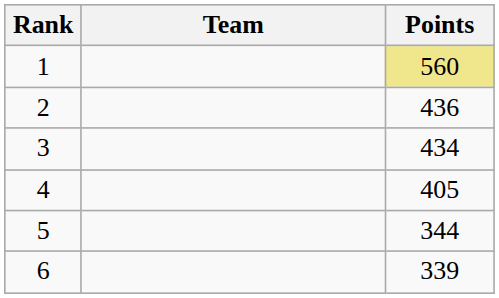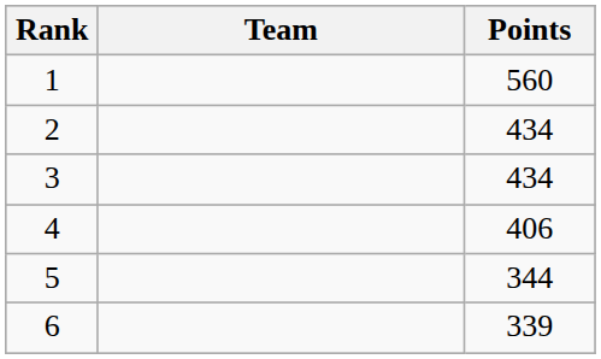1 | Points: khaki background -> no background
2 | Points: 436 -> 434
4 | Points: 405 -> 406
